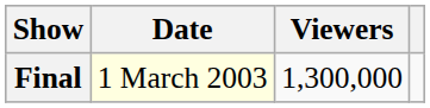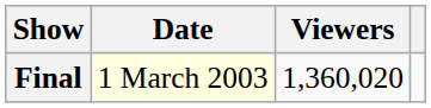Final | Viewers: 1,300,000 -> 1,360,020
